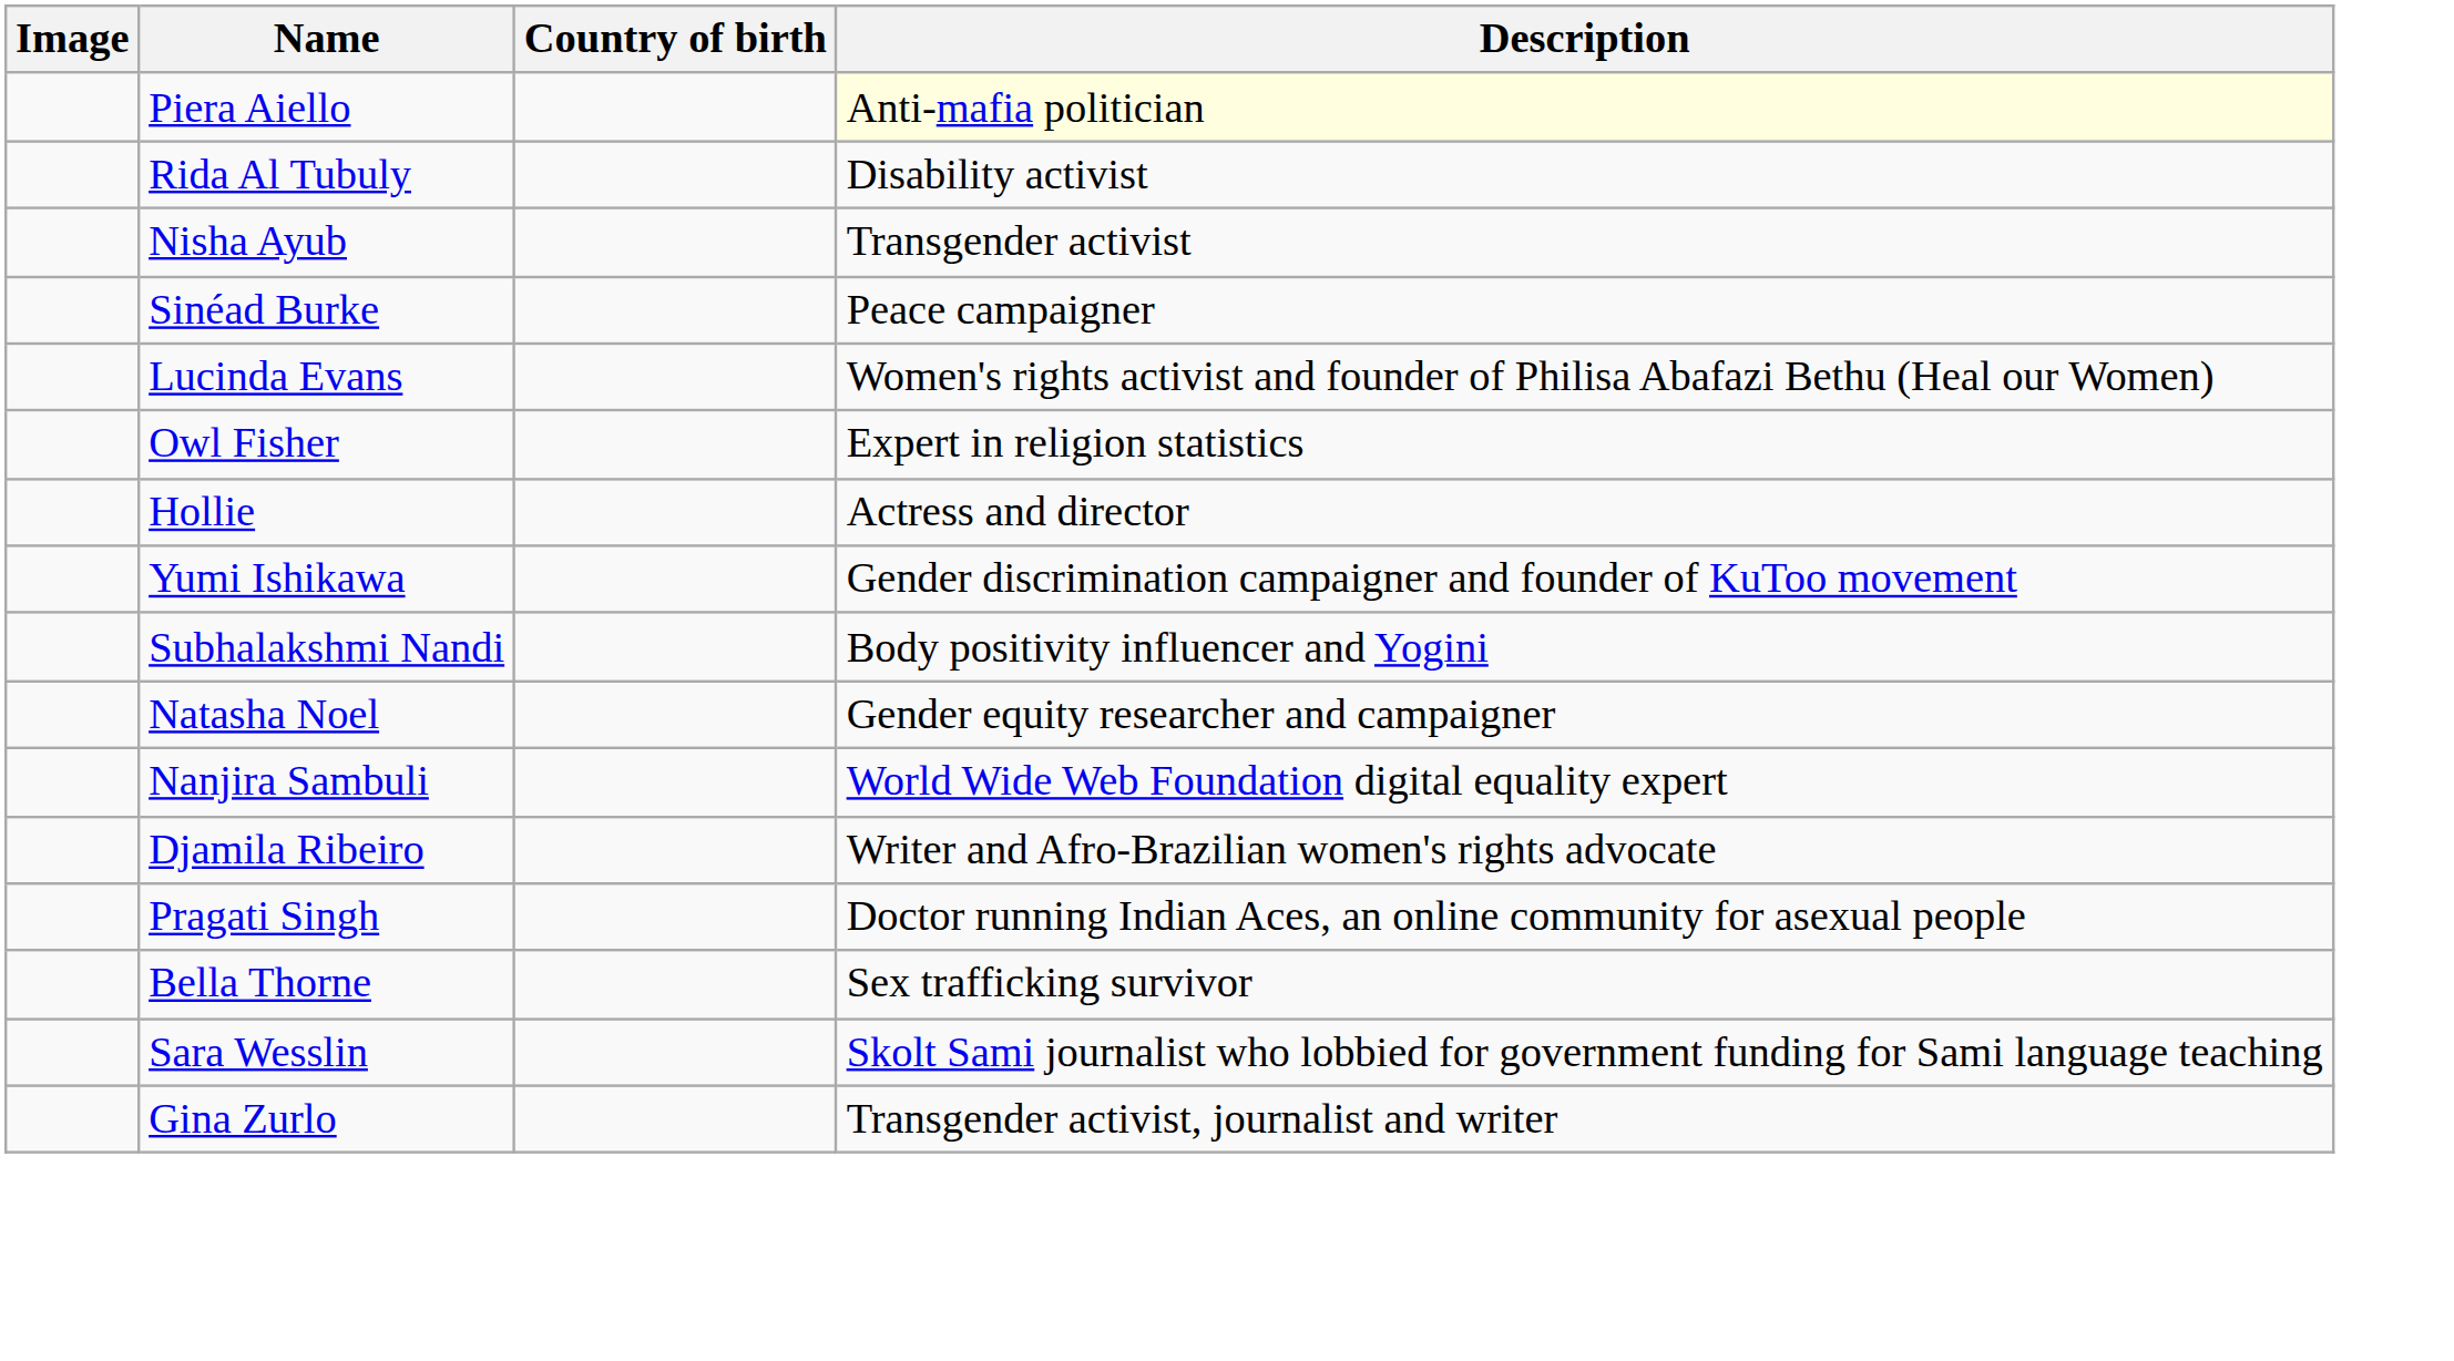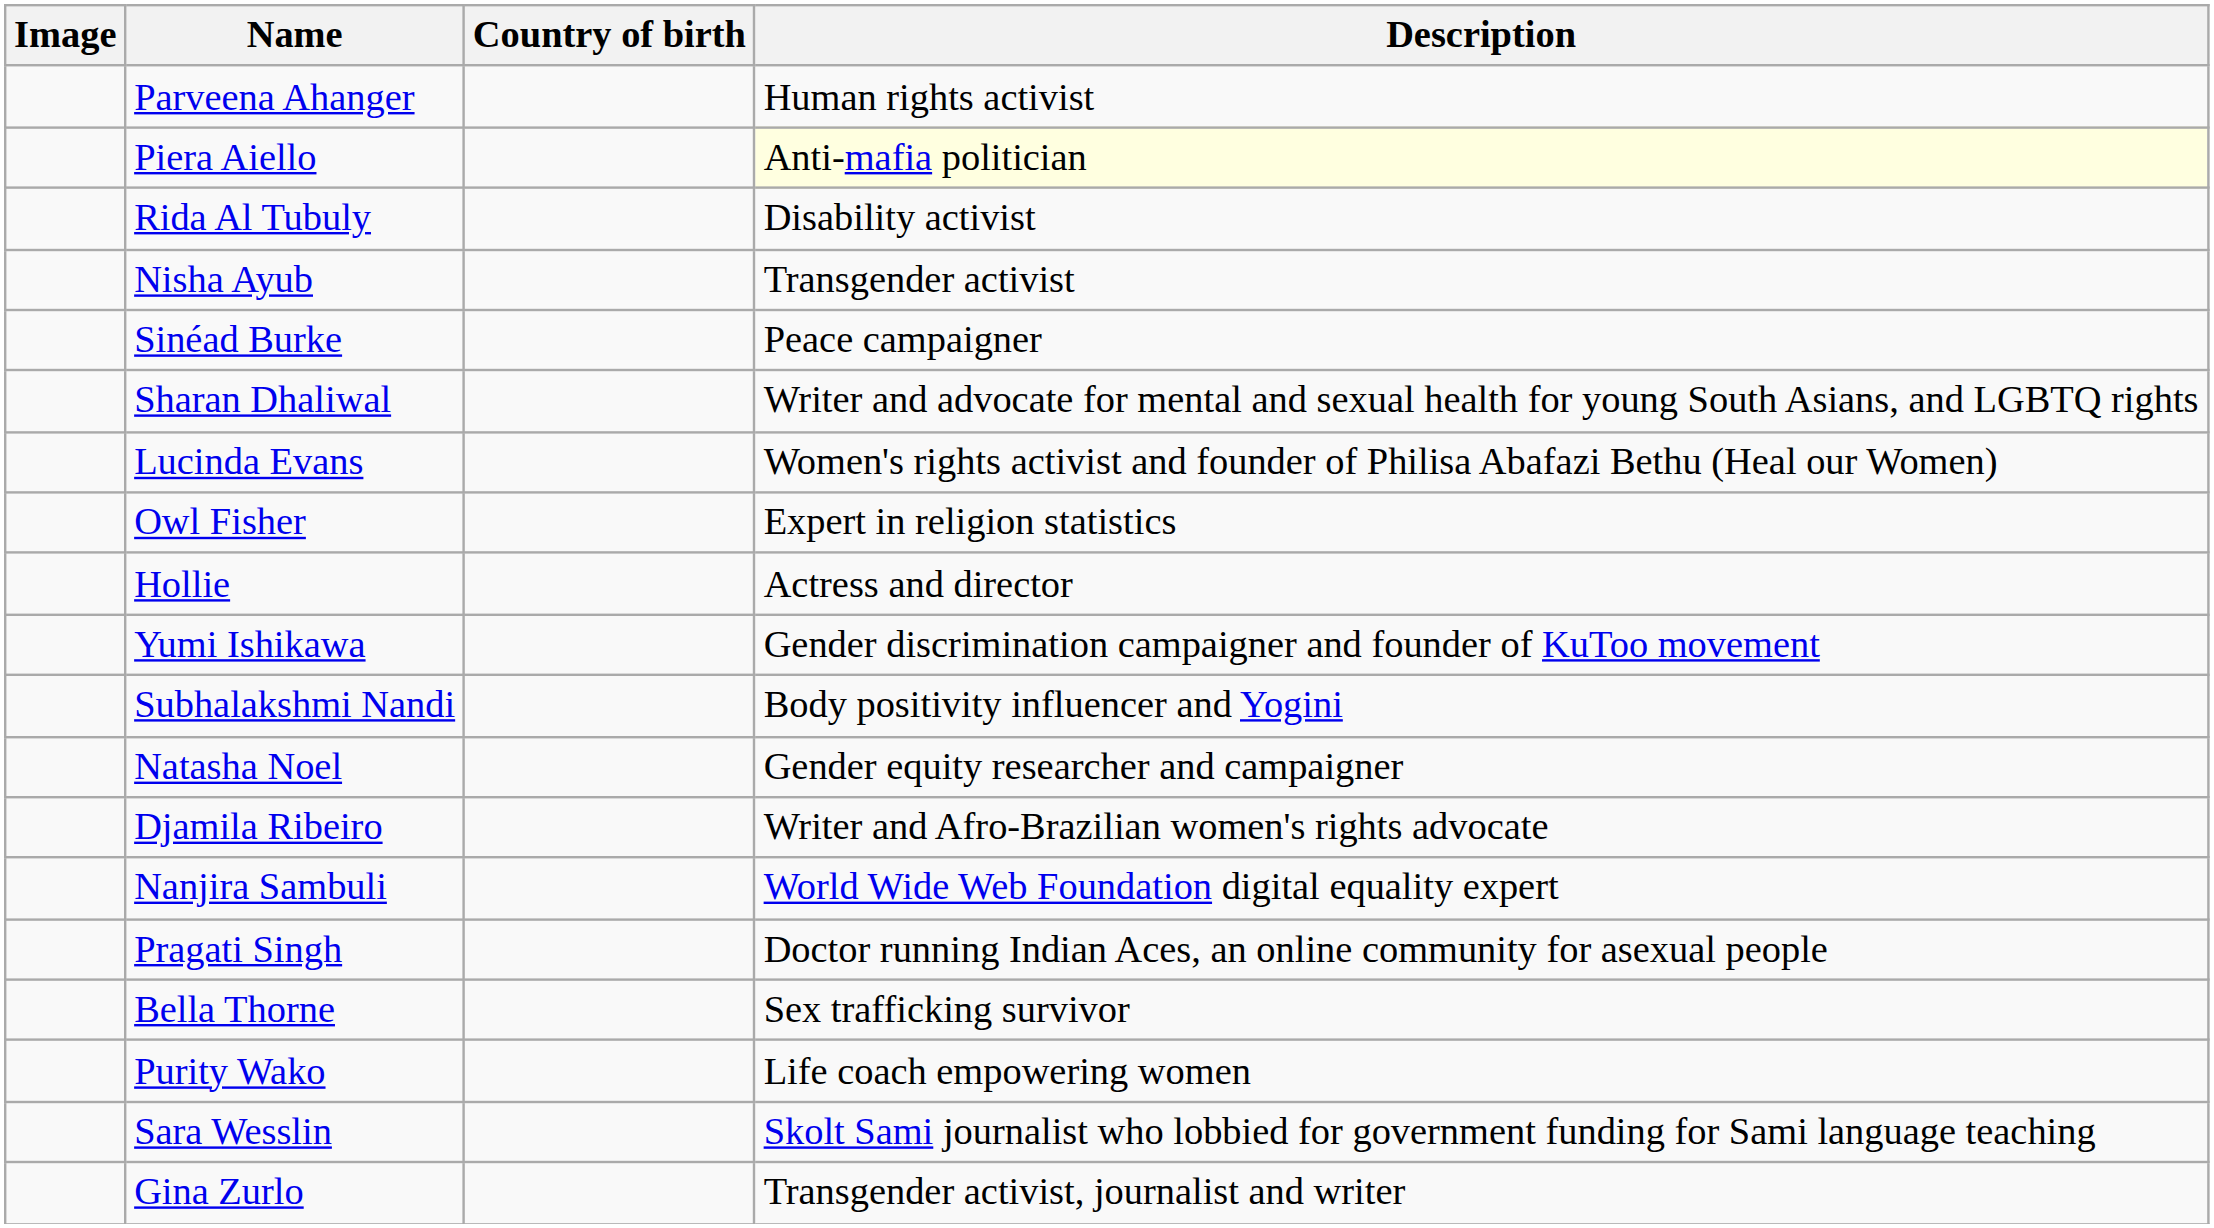+ row: Parveena Ahanger | Human rights activist
+ row: Sharan Dhaliwal | Writer and advocate for mental and sexual health for young South Asians, and LGBTQ rights
rows swapped: Djamila Ribeiro <-> Nanjira Sambuli
+ row: Purity Wako | Life coach empowering women
